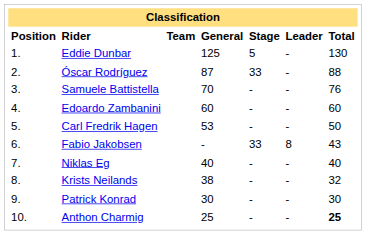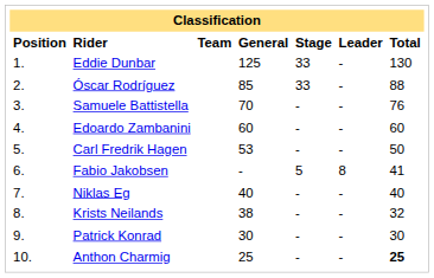Eddie Dunbar | Stage: 5 -> 33
Óscar Rodríguez | General: 87 -> 85
Fabio Jakobsen | Stage: 33 -> 5
Fabio Jakobsen | Total: 43 -> 41
